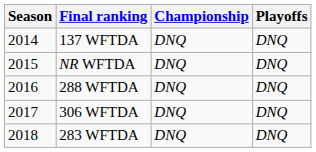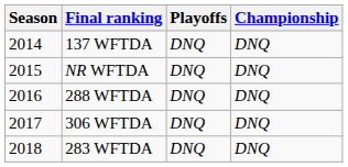columns swapped: Playoffs <-> Championship
